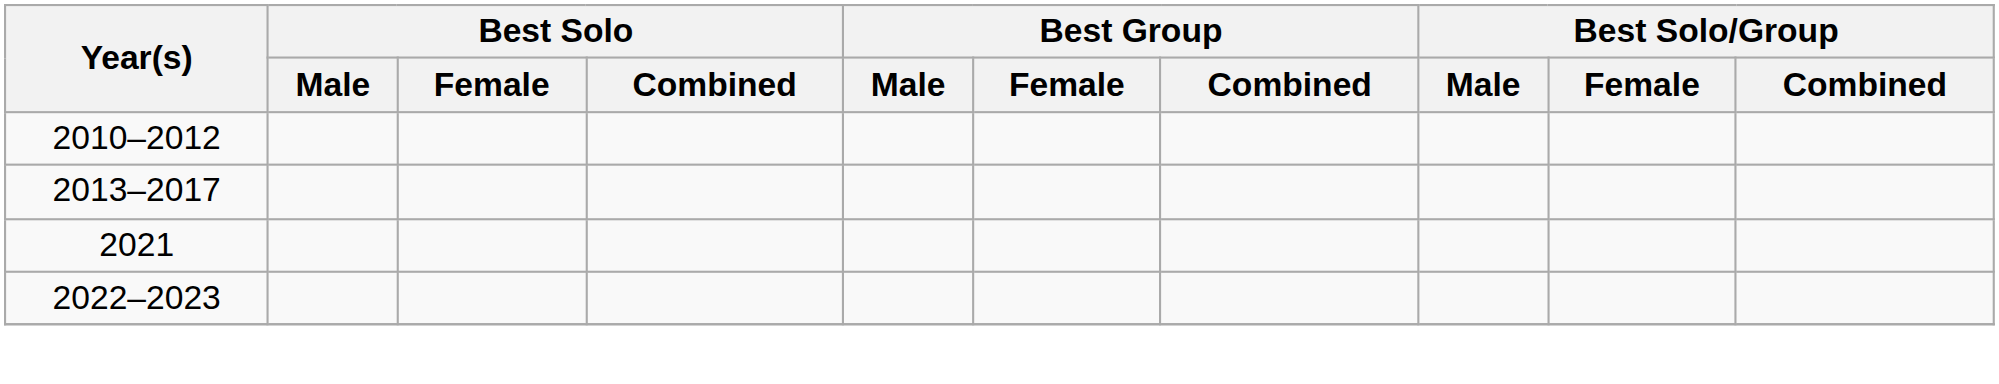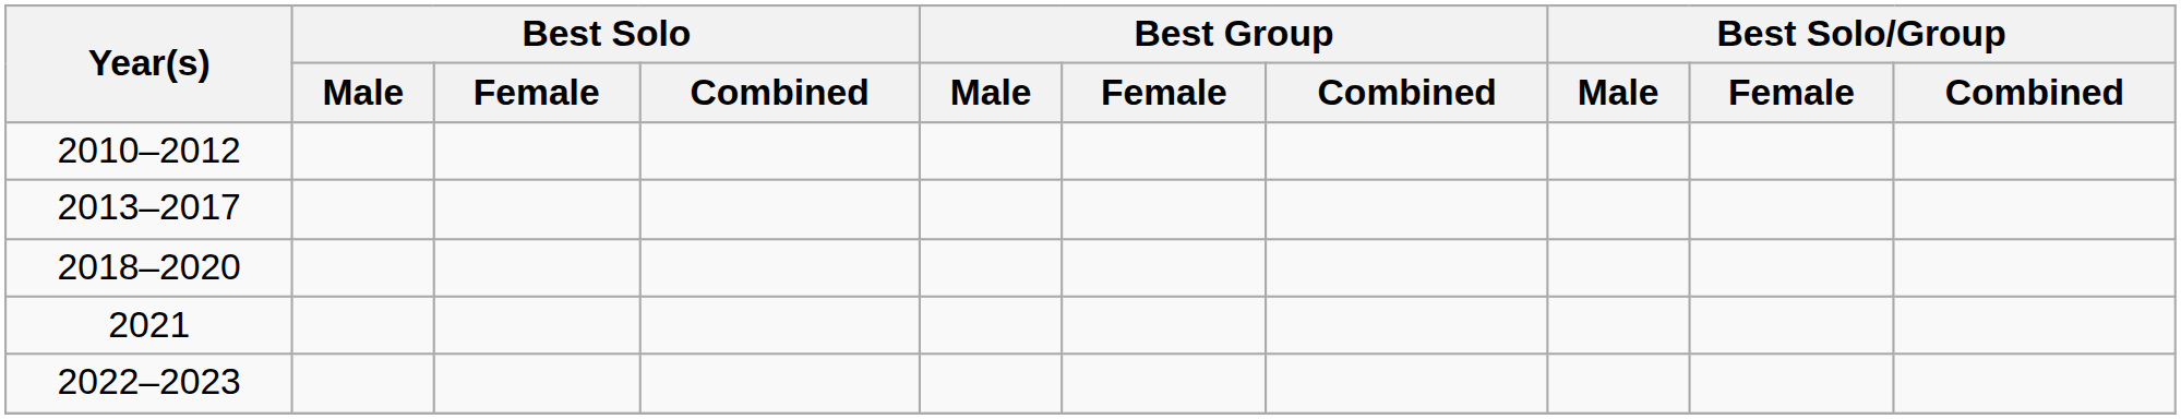+ row: 2018–2020
